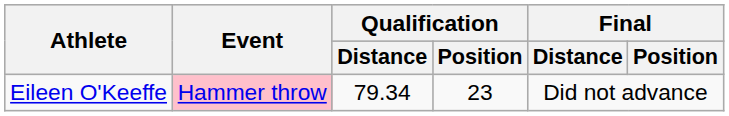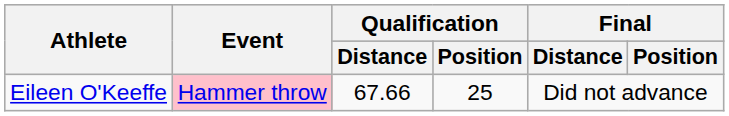Eileen O'Keeffe | Qualification / Distance: 79.34 -> 67.66
Eileen O'Keeffe | Qualification / Position: 23 -> 25
